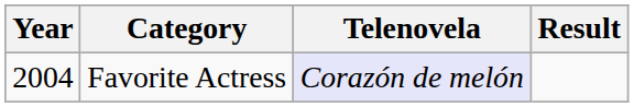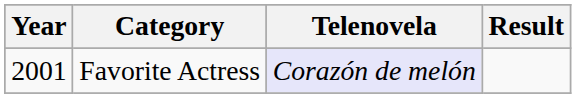Favorite Actress | Year: 2004 -> 2001
